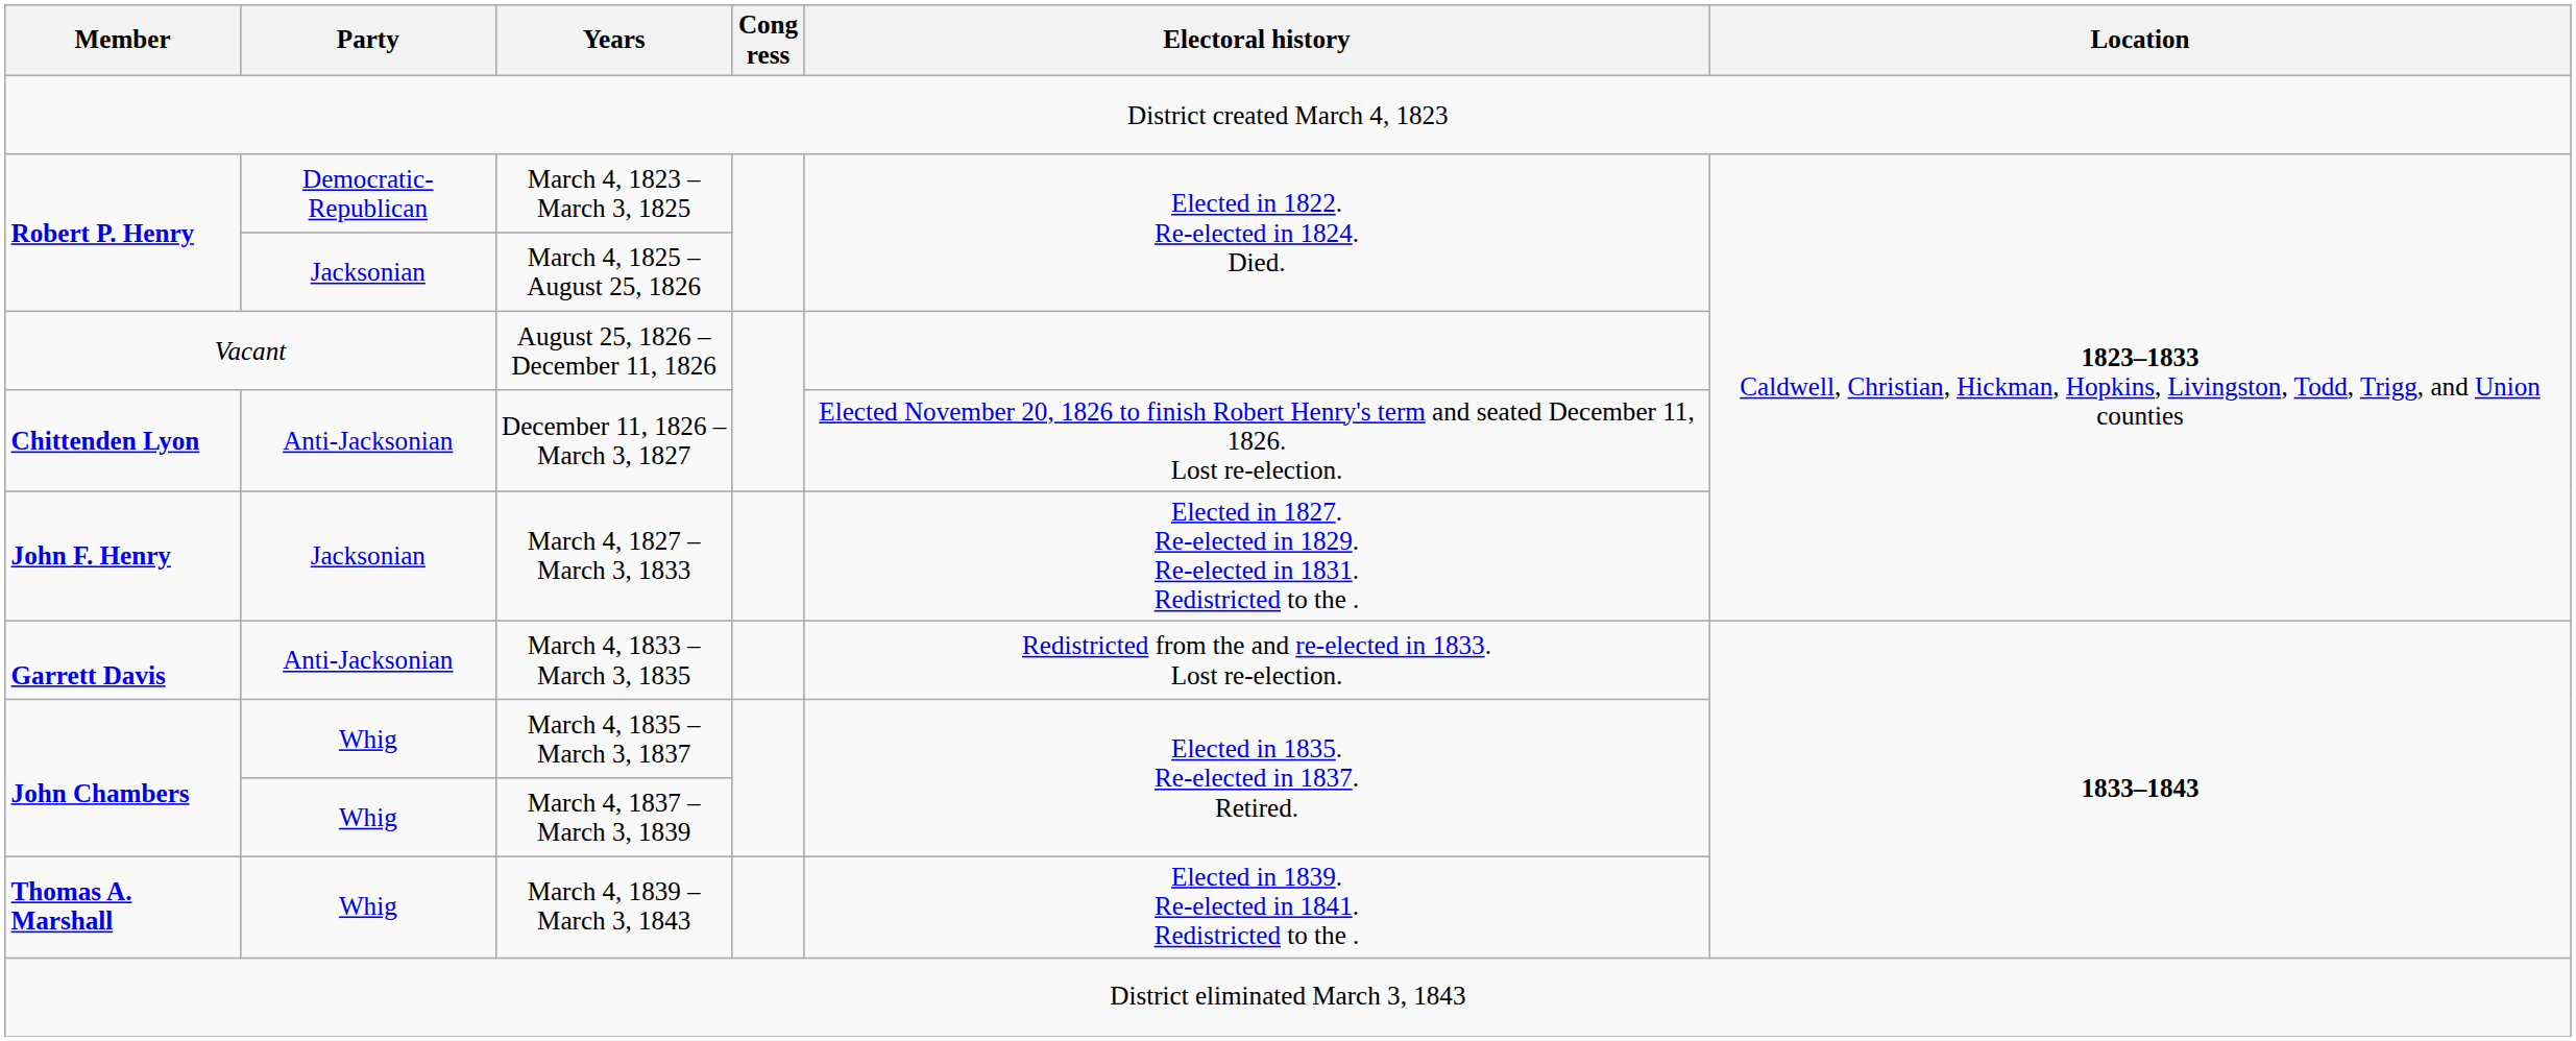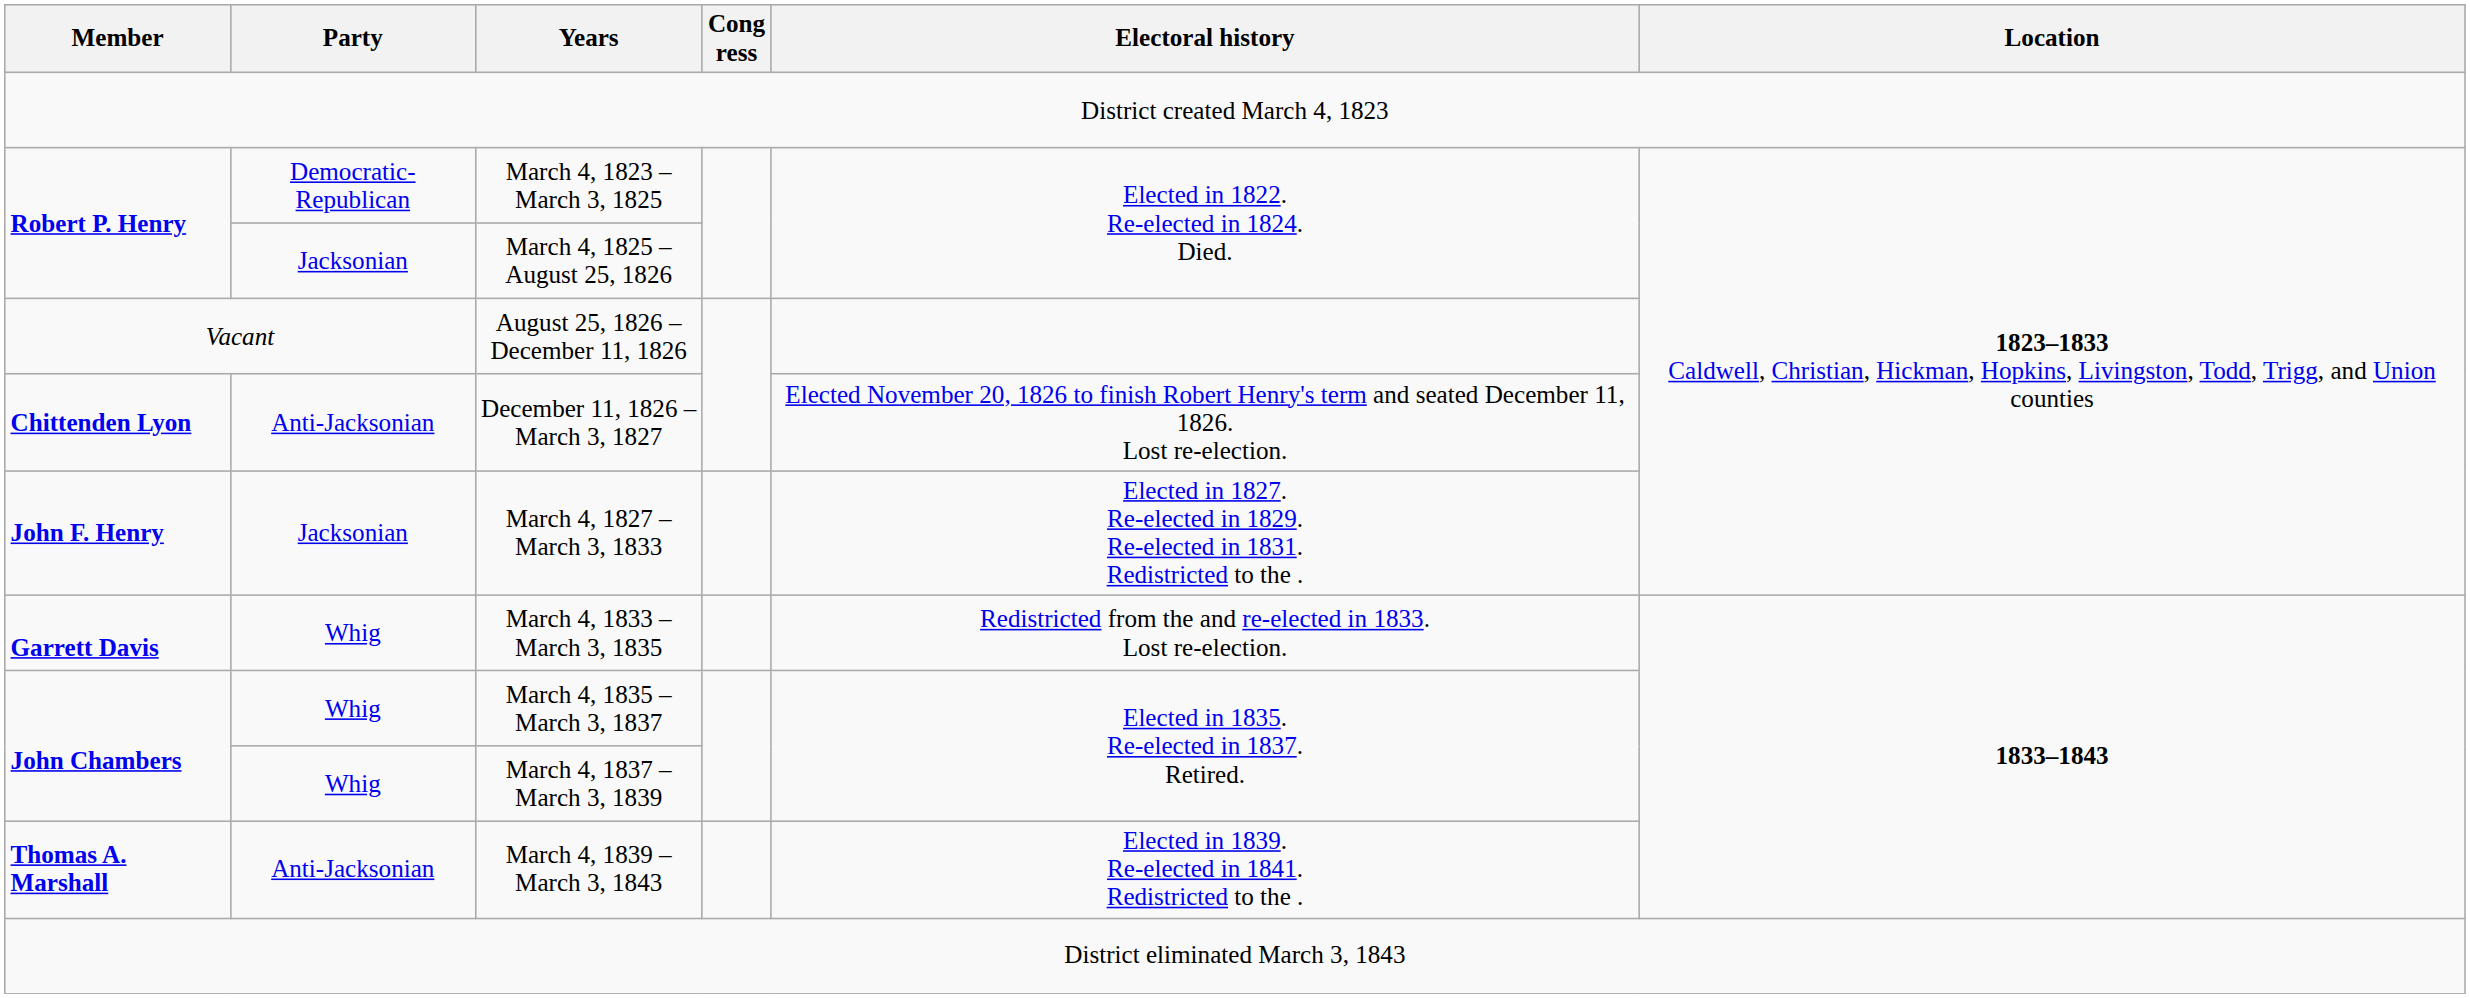March 4, 1833 – March 3, 1835 | Party: Anti-Jacksonian -> Whig
March 4, 1839 – March 3, 1843 | Party: Whig -> Anti-Jacksonian
